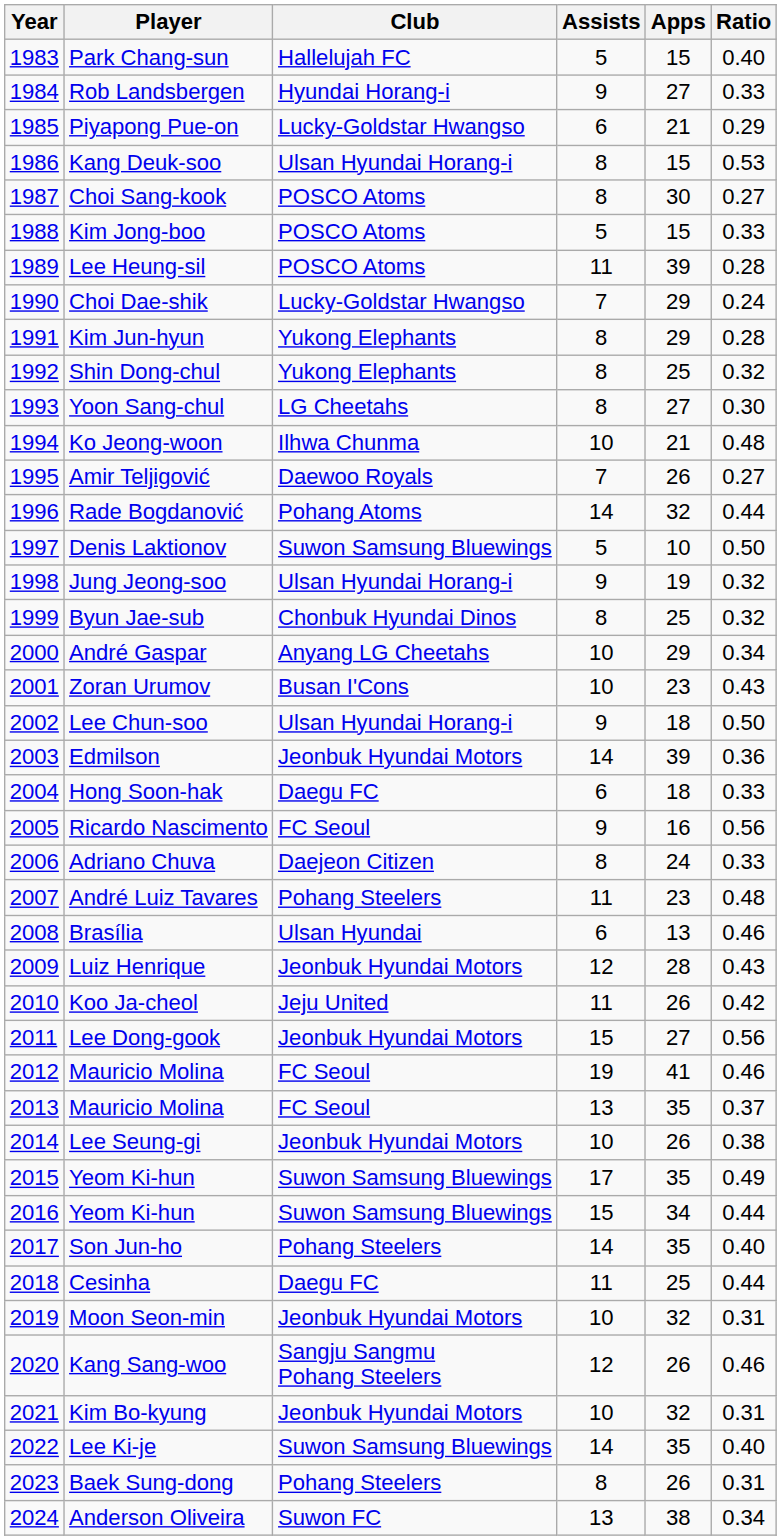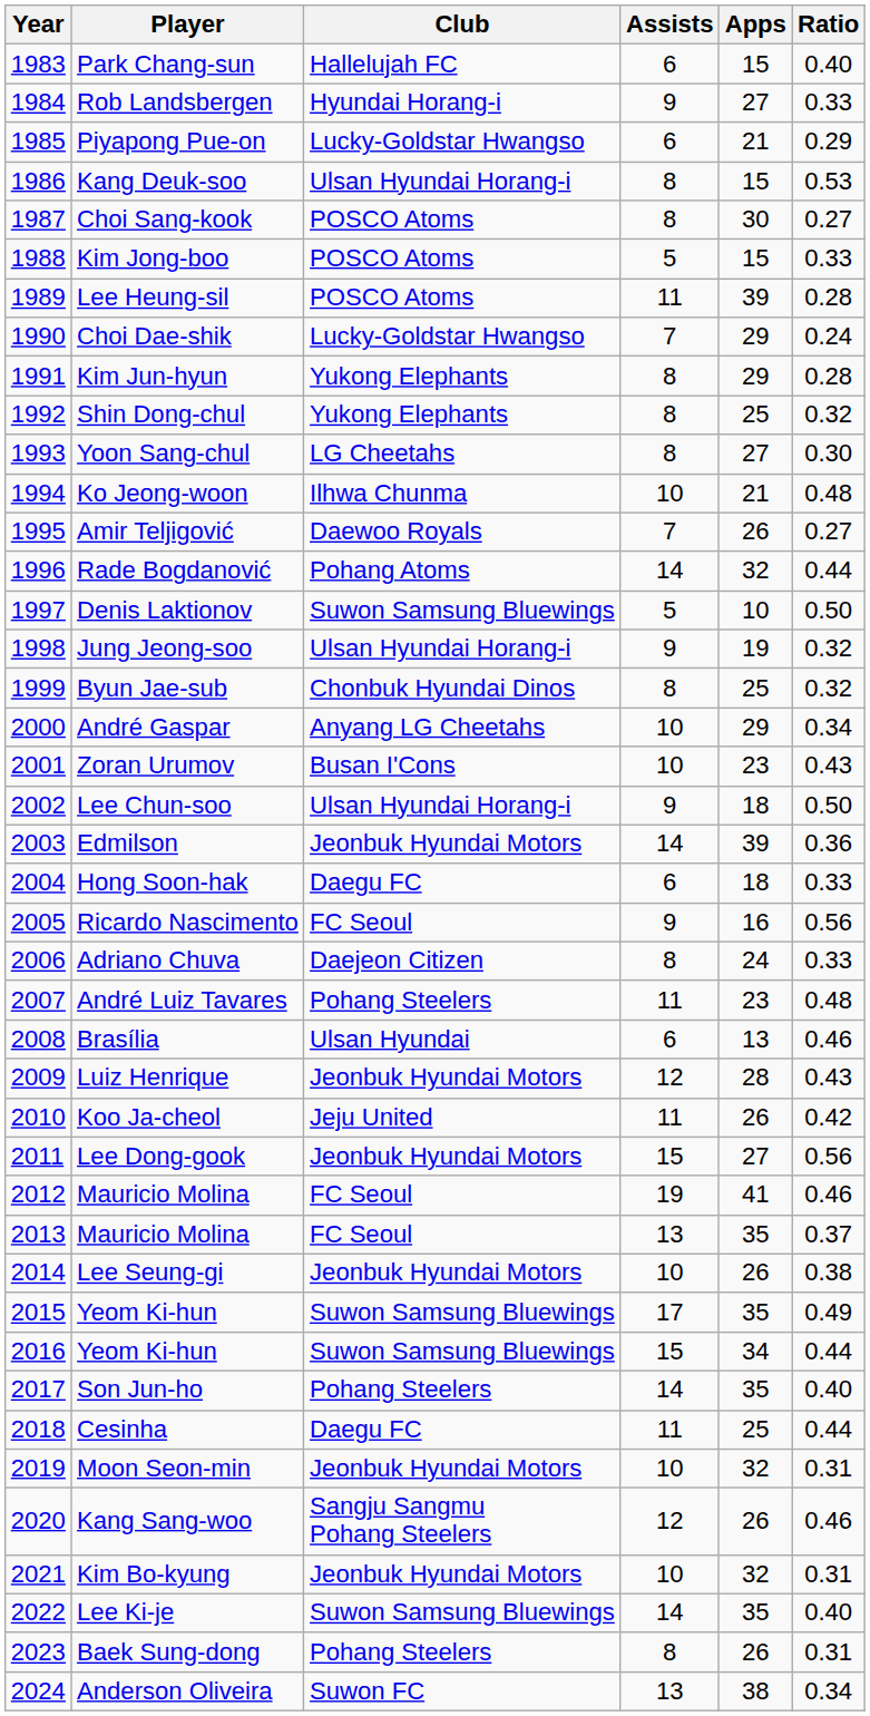Park Chang-sun | Assists: 5 -> 6
